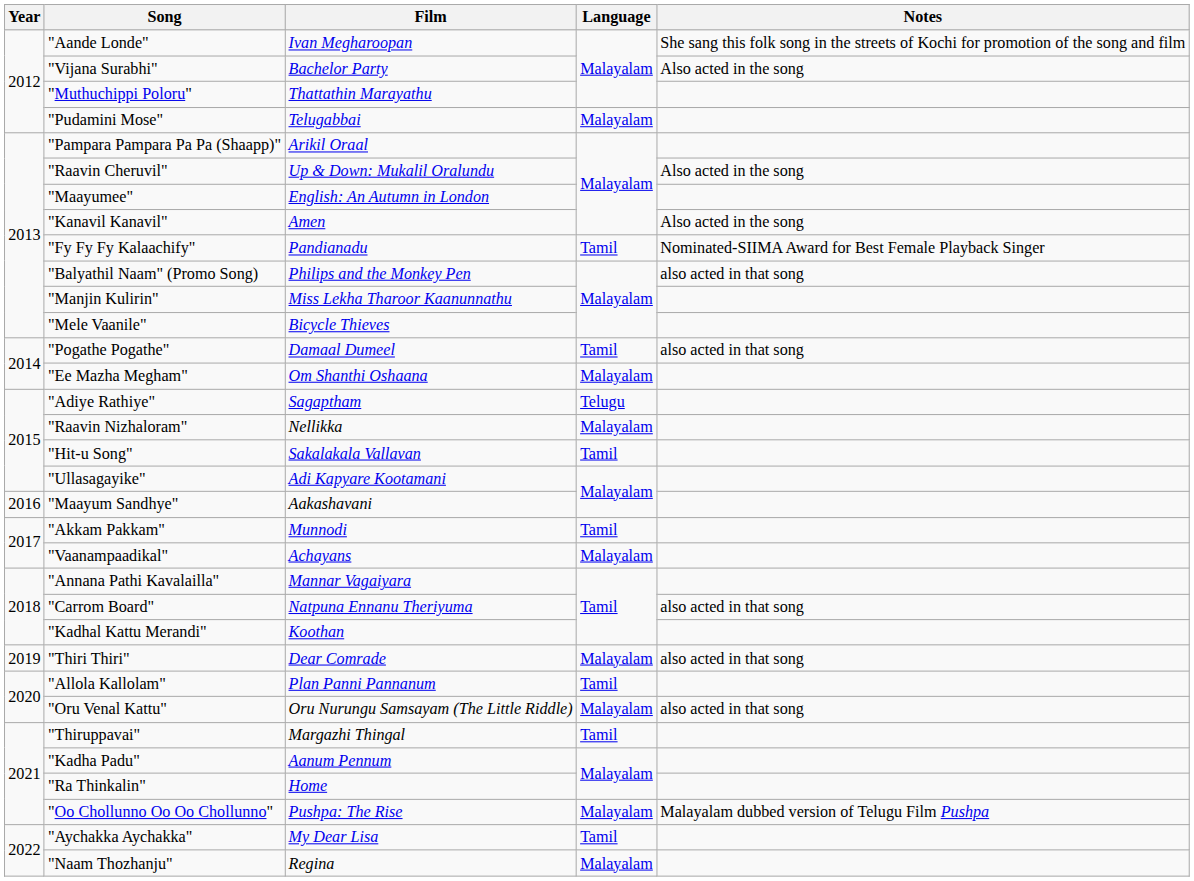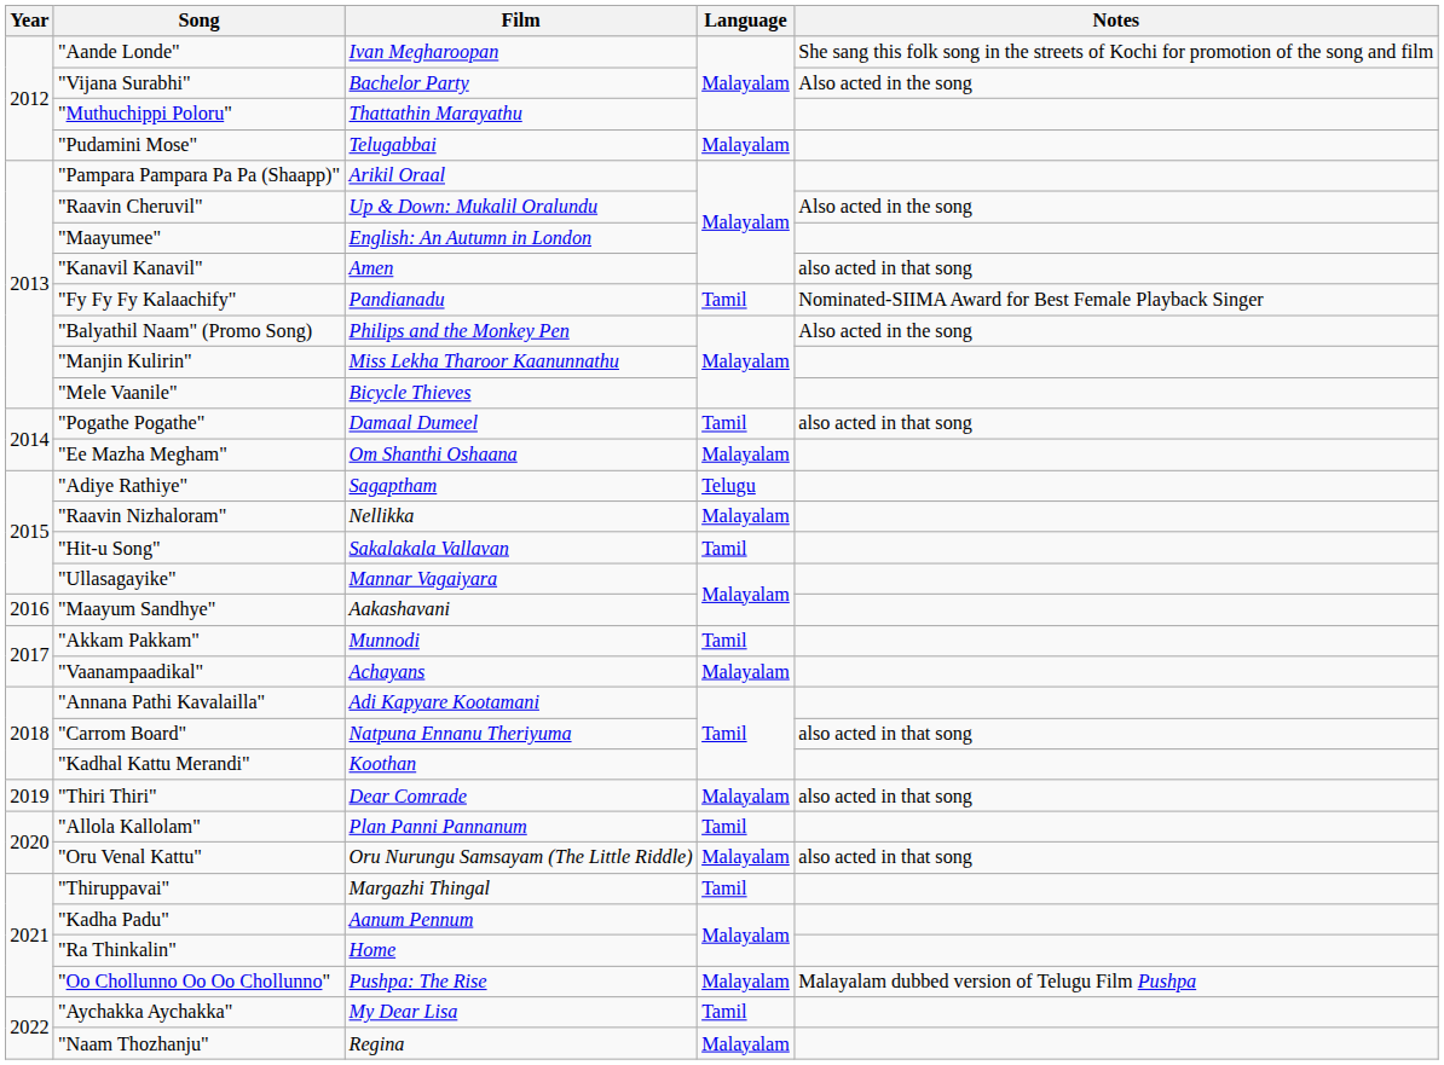"Kanavil Kanavil" | Notes: Also acted in the song -> also acted in that song
"Balyathil Naam" (Promo Song) | Notes: also acted in that song -> Also acted in the song
"Ullasagayike" | Film: Adi Kapyare Kootamani -> Mannar Vagaiyara
"Annana Pathi Kavalailla" | Film: Mannar Vagaiyara -> Adi Kapyare Kootamani
